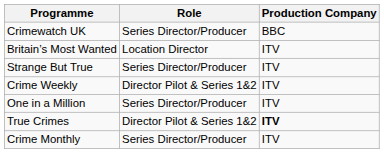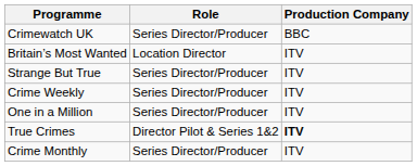Crime Weekly | Role: Director Pilot & Series 1&2 -> Series Director/Producer
